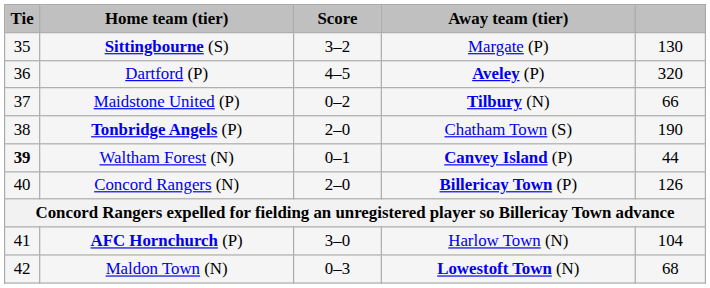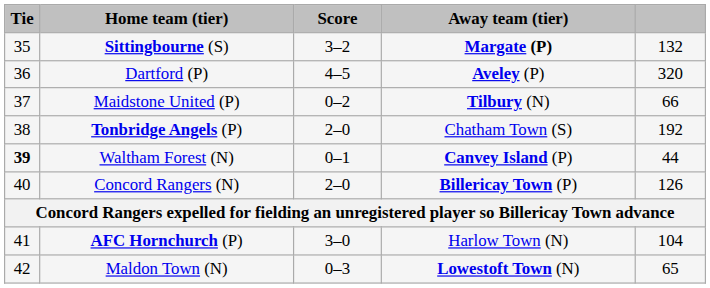Sittingbourne (S) | Away team (tier): normal -> bold
Sittingbourne (S) | column 5: 130 -> 132
Tonbridge Angels (P) | column 5: 190 -> 192
Maldon Town (N) | column 5: 68 -> 65
